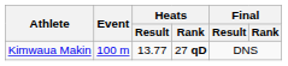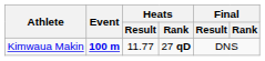Kimwaua Makin | Event: normal -> bold
Kimwaua Makin | Heats / Result: 13.77 -> 11.77
